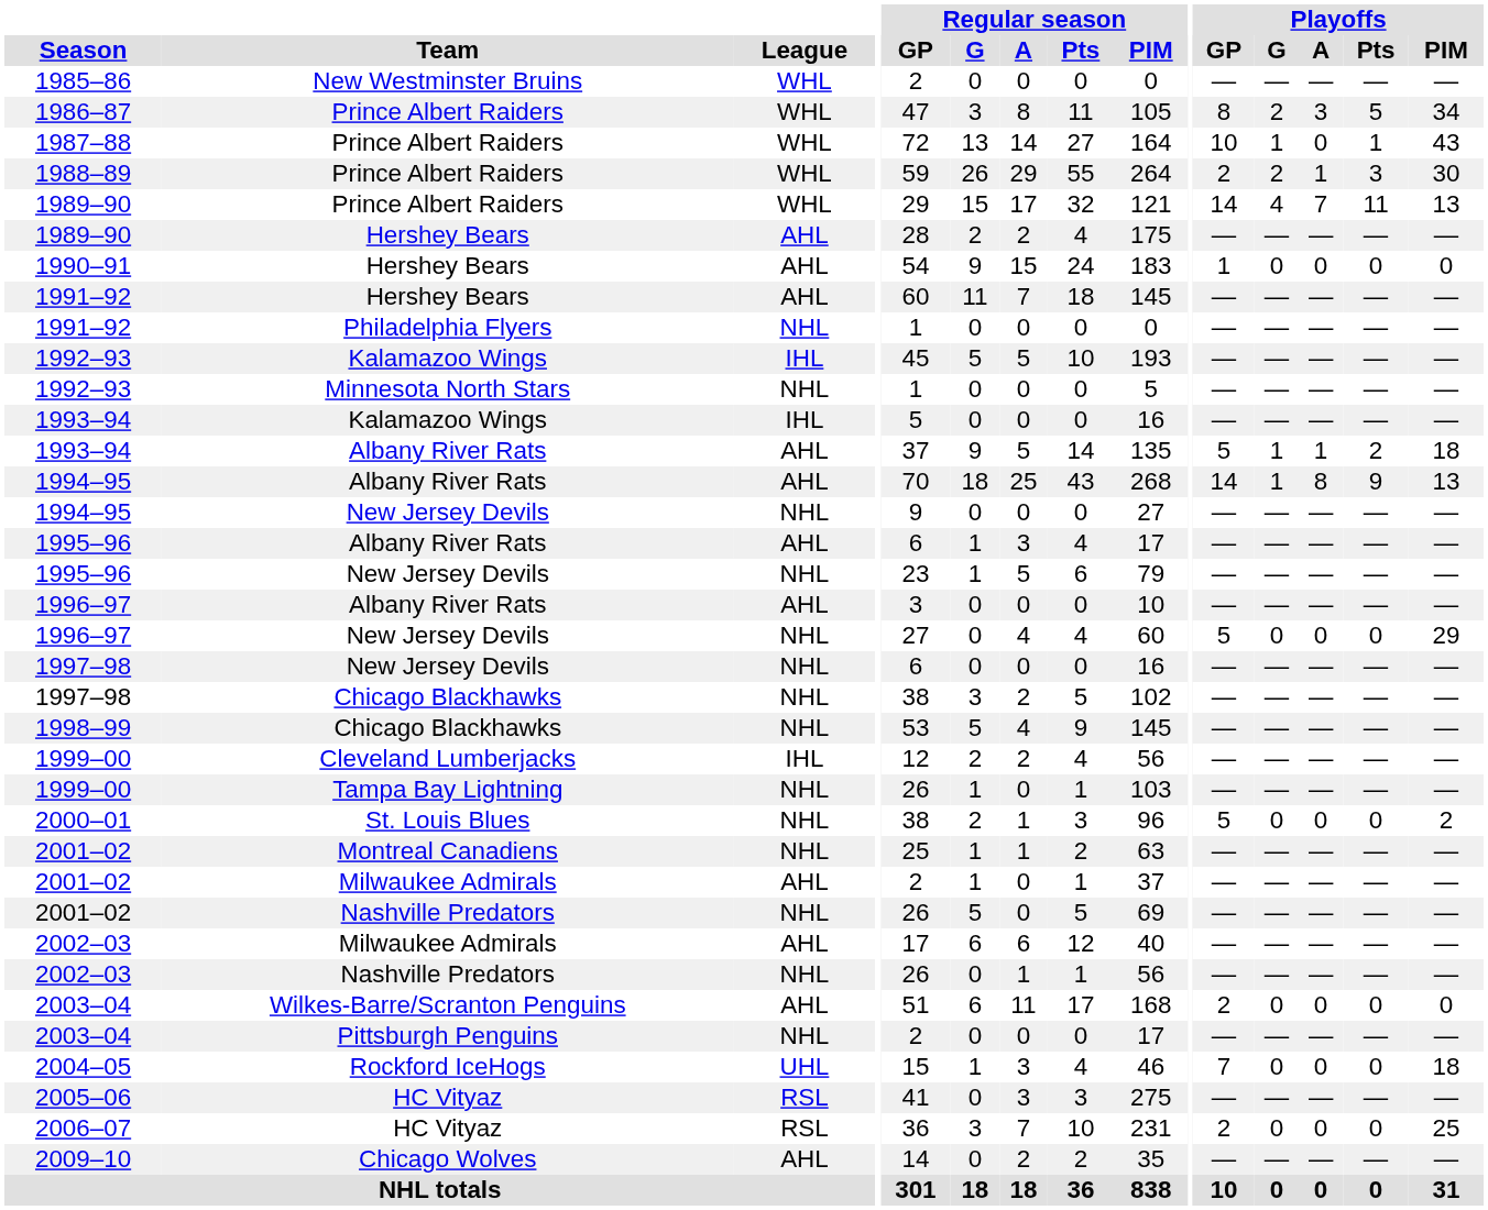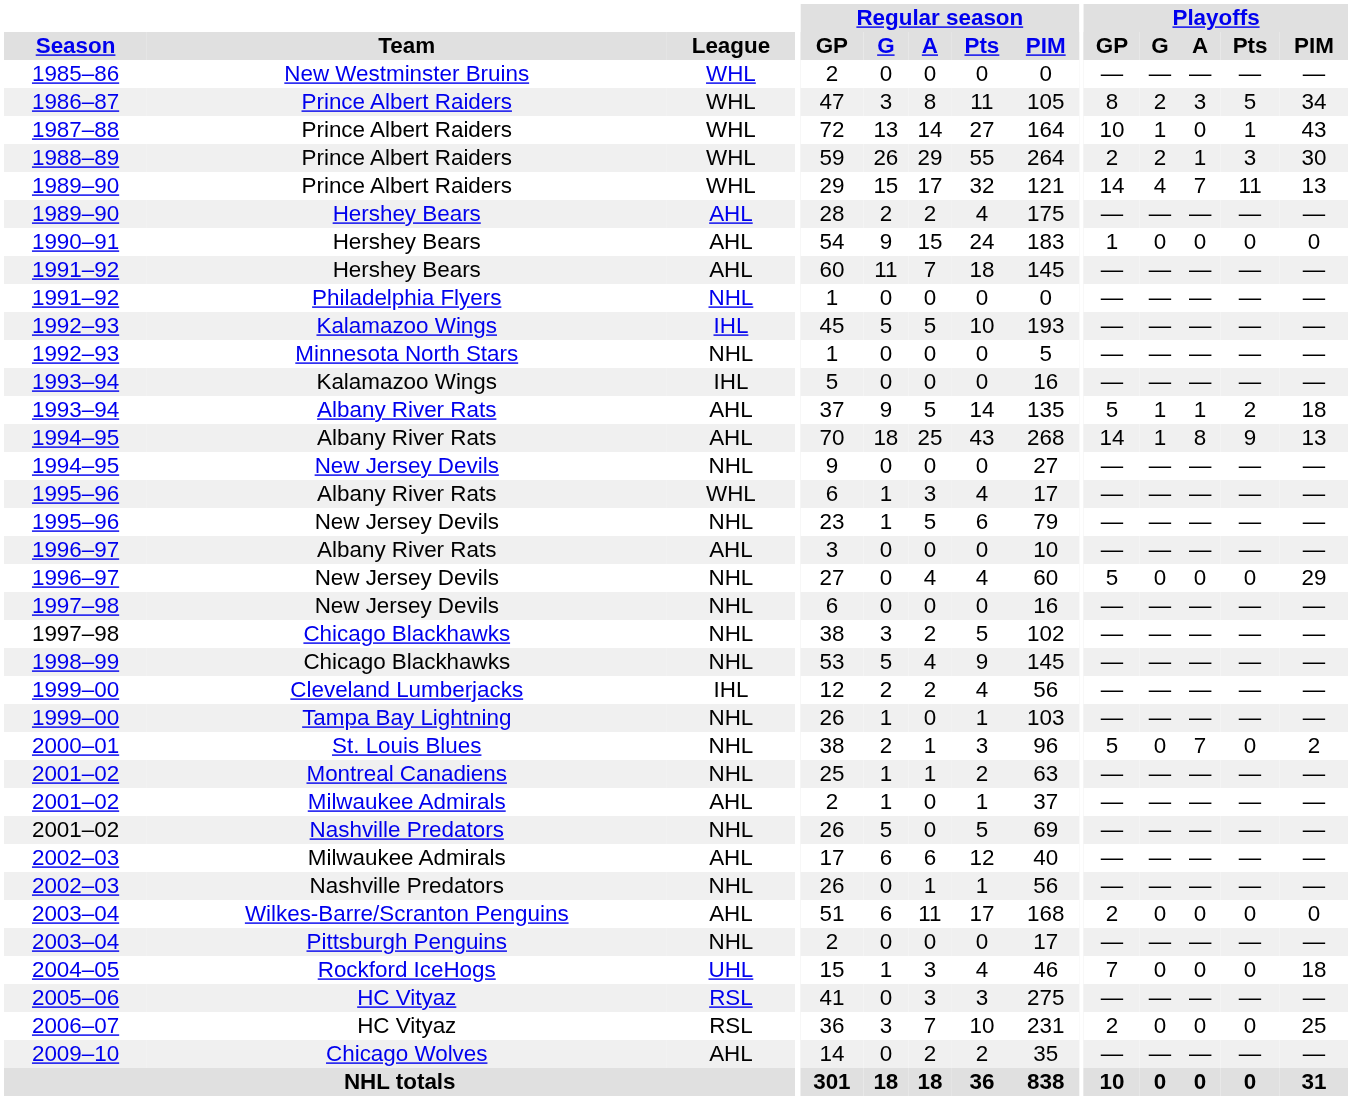1995–96 / Albany River Rats | League: AHL -> WHL
2000–01 | Playoffs / A: 0 -> 7
